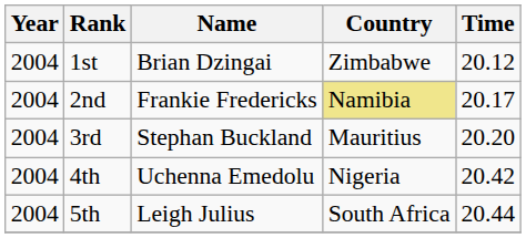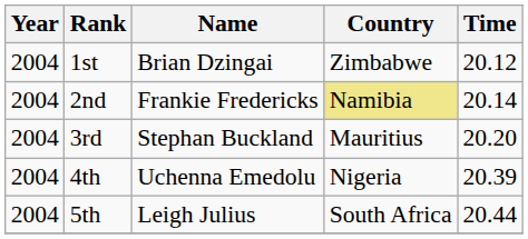2nd | Time: 20.17 -> 20.14
4th | Time: 20.42 -> 20.39
